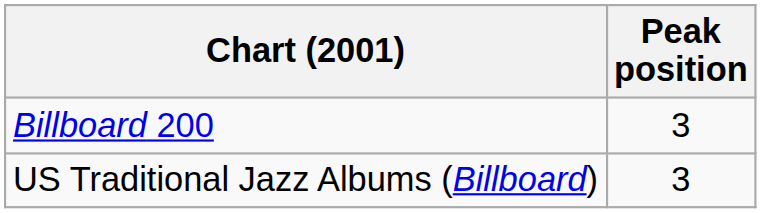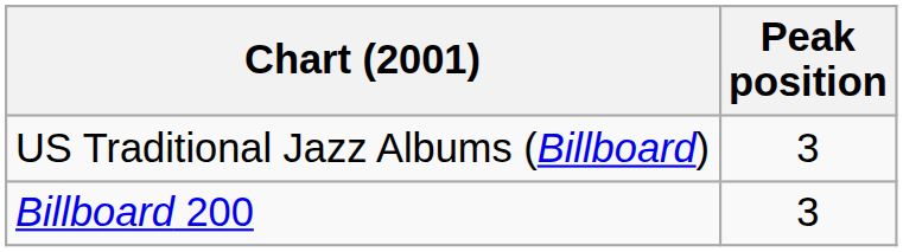rows swapped: US Traditional Jazz Albums (Billboard) <-> Billboard 200
